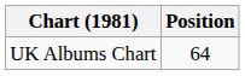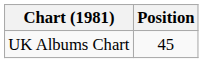UK Albums Chart | Position: 64 -> 45
